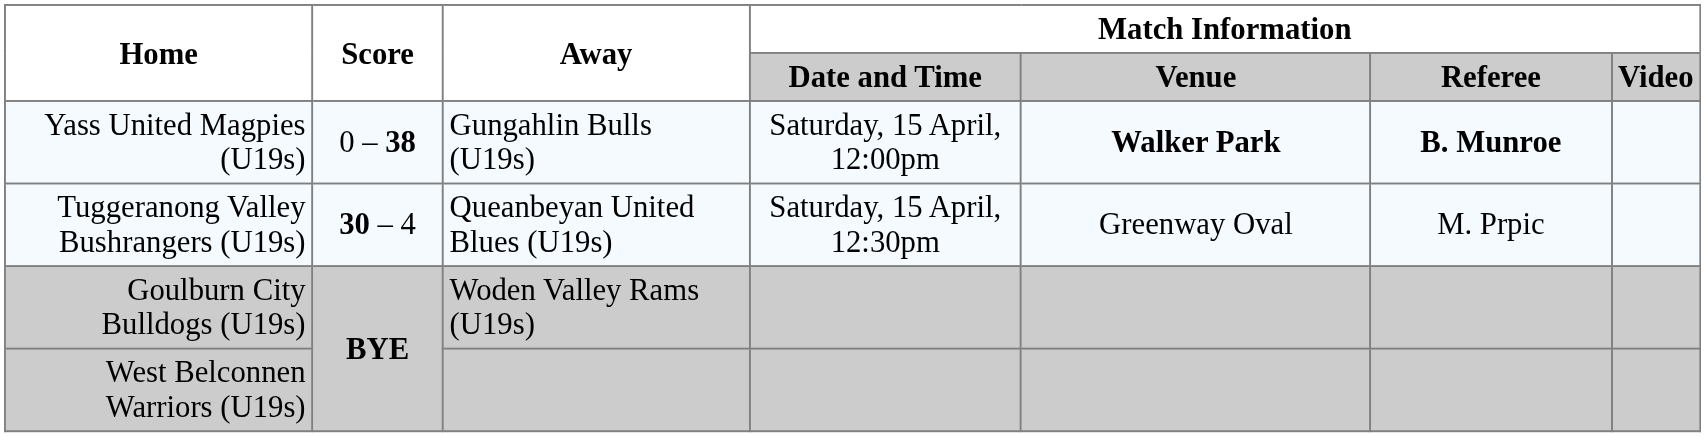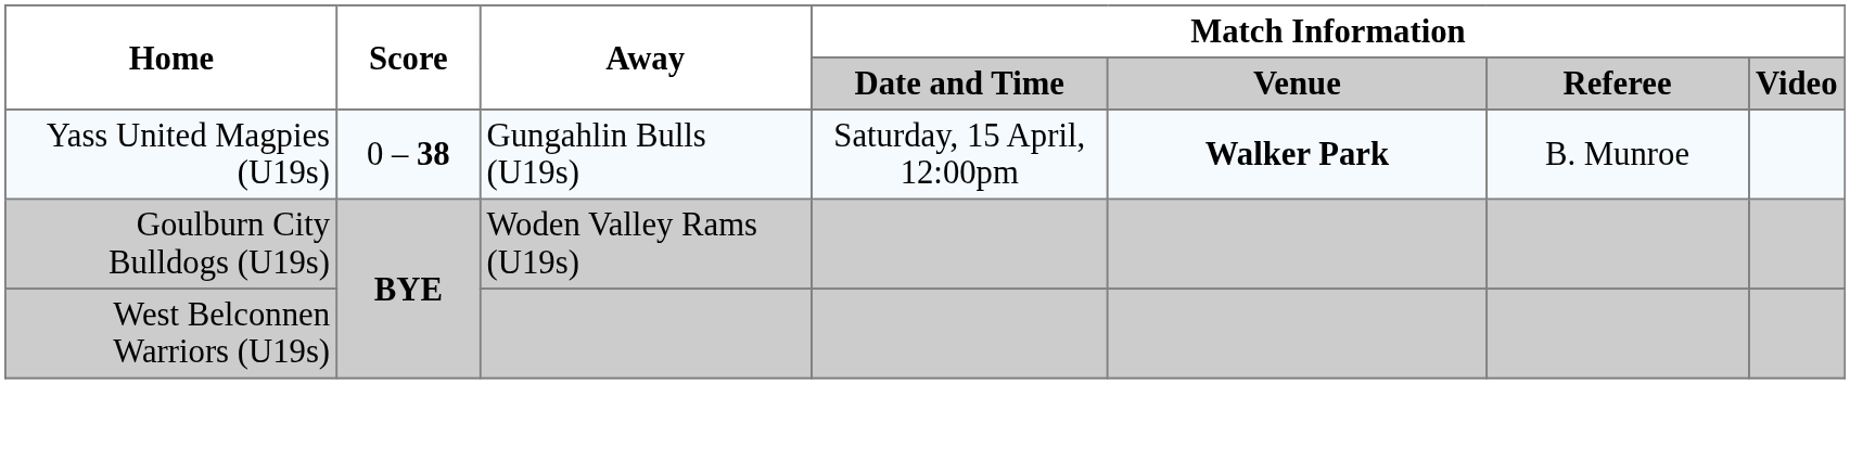Yass United Magpies (U19s) | Match Information / Referee: bold -> normal
- row: Tuggeranong Valley Bushrangers (U19s) | 30 – 4 | Queanbeyan United Blues (U19s) | Saturday, 15 April, 12:30pm | Greenway Oval | M. Prpic
